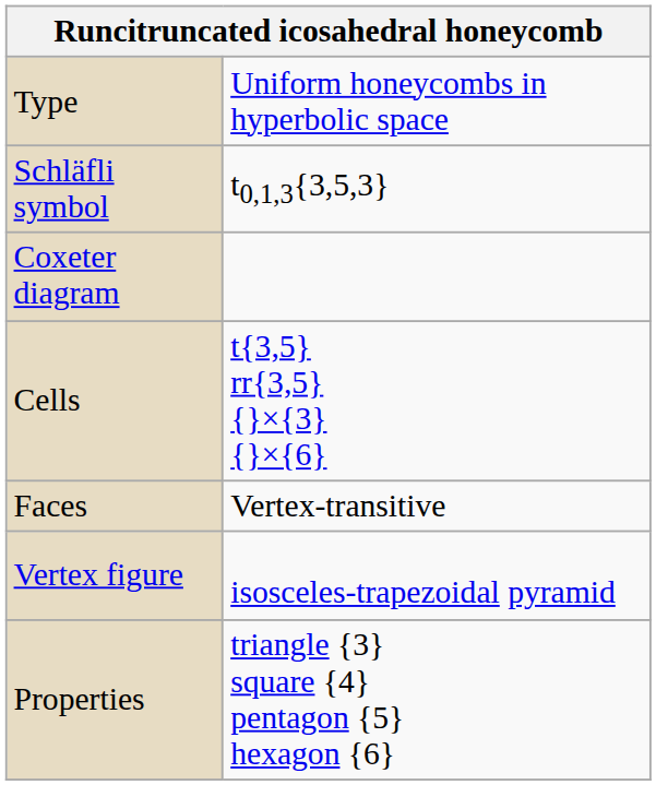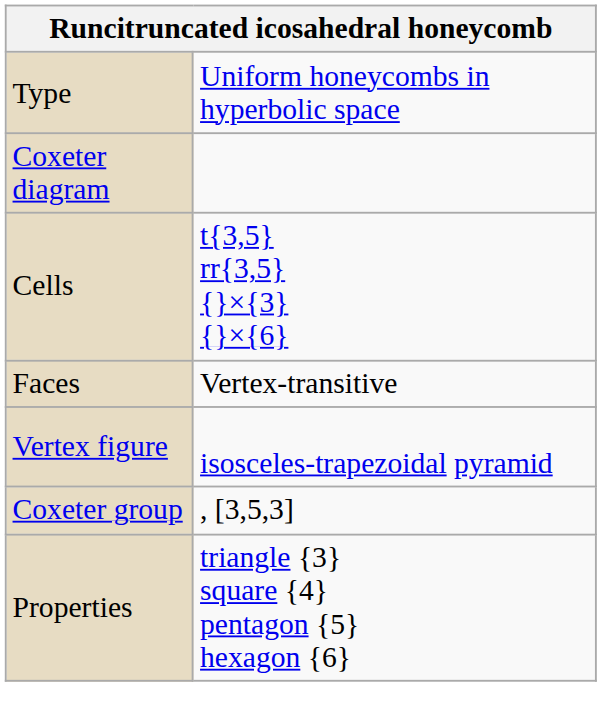- row: Schläfli symbol | t0,1,3{3,5,3}
+ row: Coxeter group | , [3,5,3]
